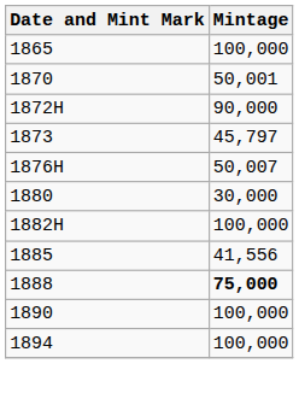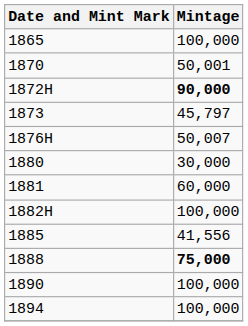1872H | Mintage: normal -> bold
+ row: 1881 | 60,000
